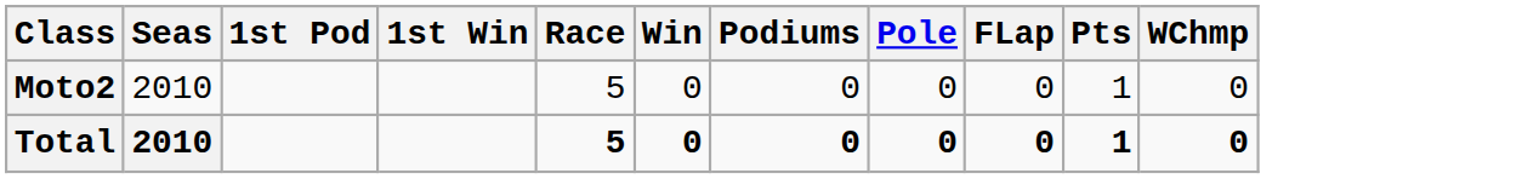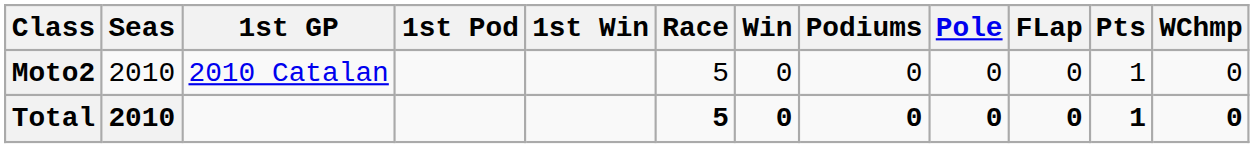+ column: 1st GP | 2010 Catalan
